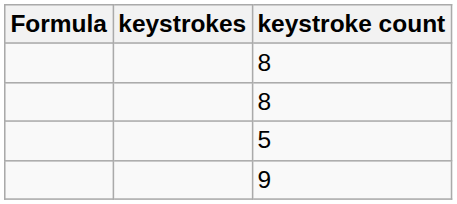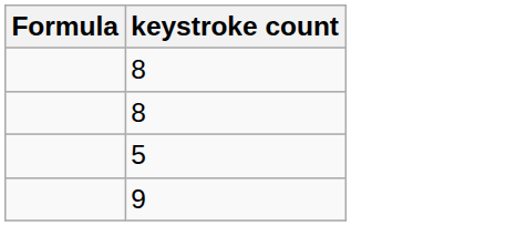- column: keystrokes
